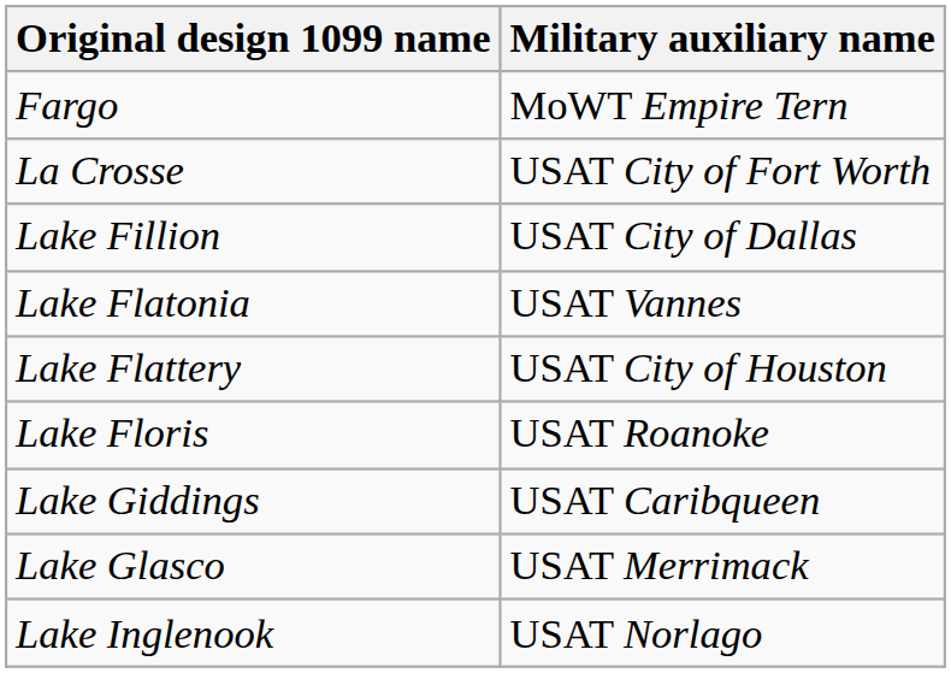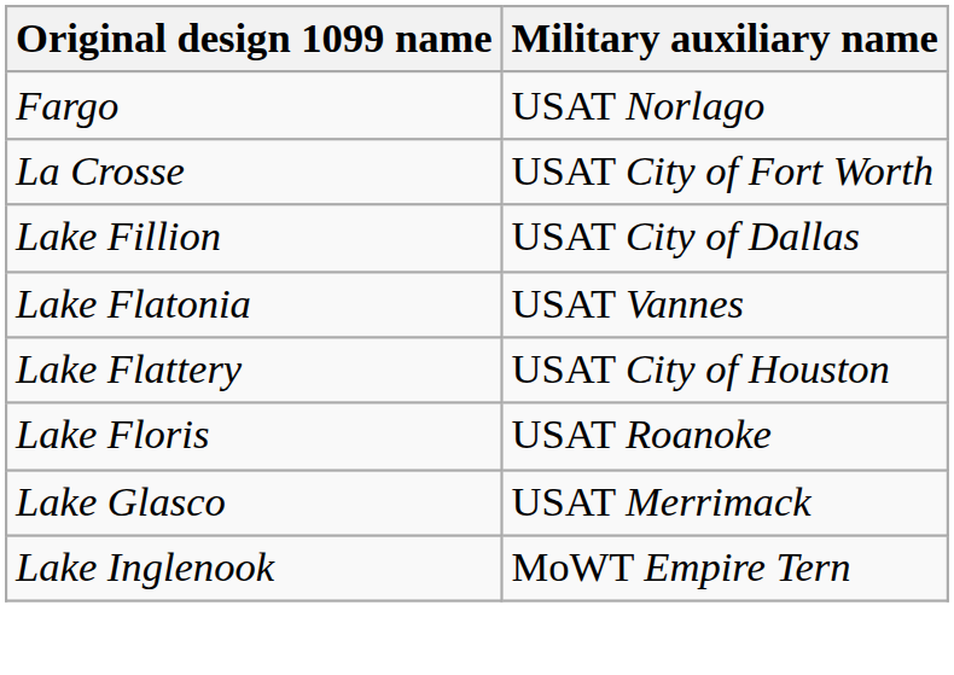Fargo | Military auxiliary name: MoWT Empire Tern -> USAT Norlago
- row: Lake Giddings | USAT Caribqueen
Lake Inglenook | Military auxiliary name: USAT Norlago -> MoWT Empire Tern
